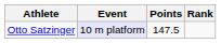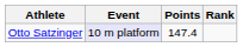Otto Satzinger | Points: 147.5 -> 147.4
